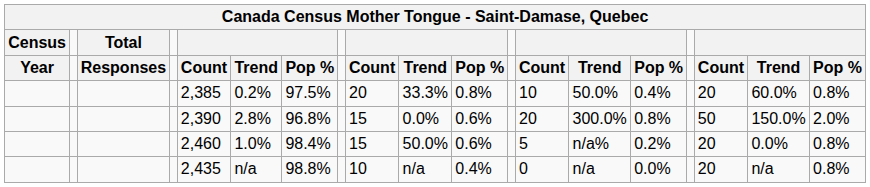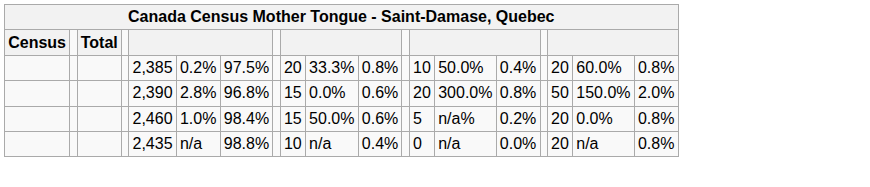- row: Year | Responses | Count | Trend | Pop % | Count | Trend | Pop % | Count | Trend | Pop % | Count | Trend | Pop %
